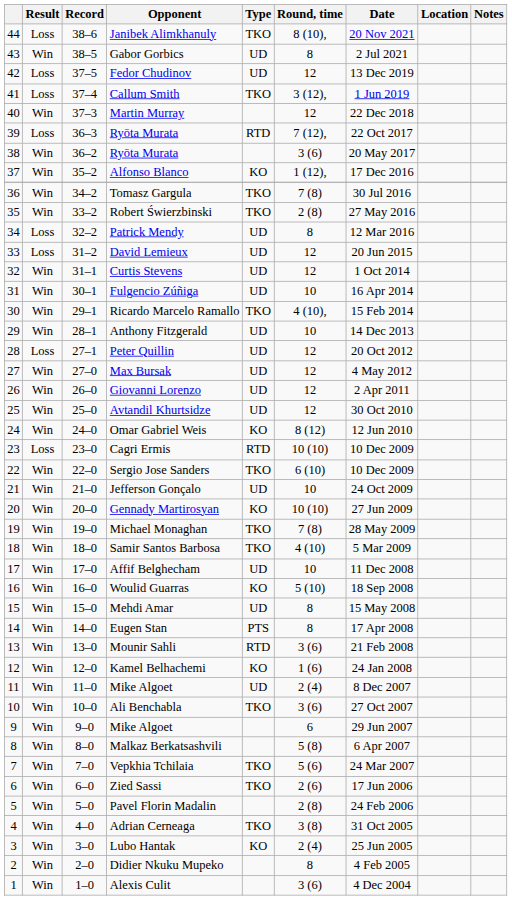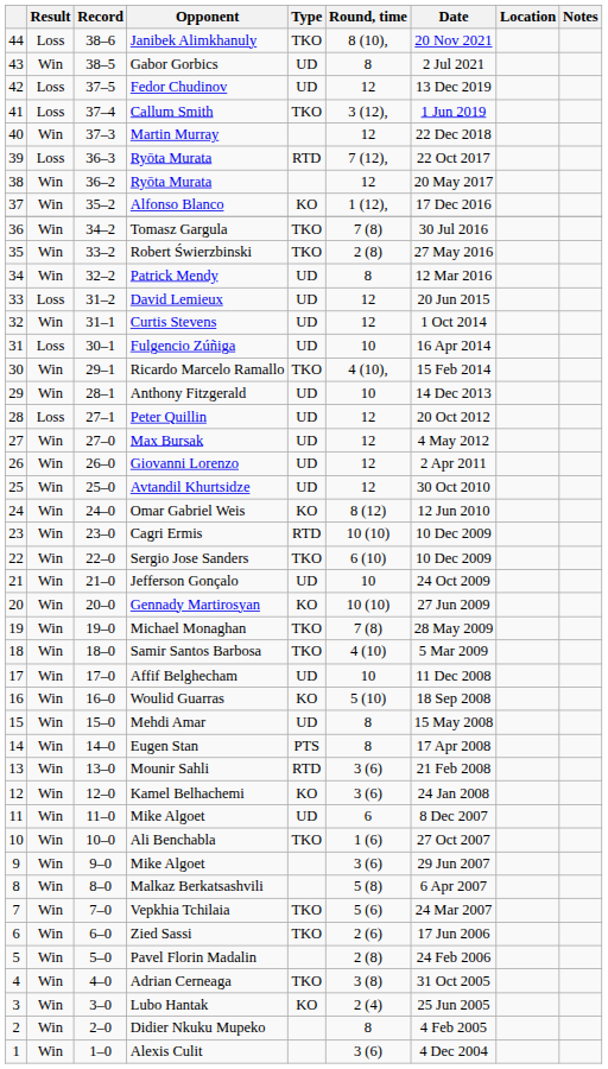38 / Ryōta Murata | Round, time: 3 (6) -> 12
Patrick Mendy | Result: Loss -> Win
Fulgencio Zúñiga | Result: Win -> Loss
Cagri Ermis | Result: Loss -> Win
Kamel Belhachemi | Round, time: 1 (6) -> 3 (6)
11 / Mike Algoet | Round, time: 2 (4) -> 6
Ali Benchabla | Round, time: 3 (6) -> 1 (6)
9 / Mike Algoet | Round, time: 6 -> 3 (6)
